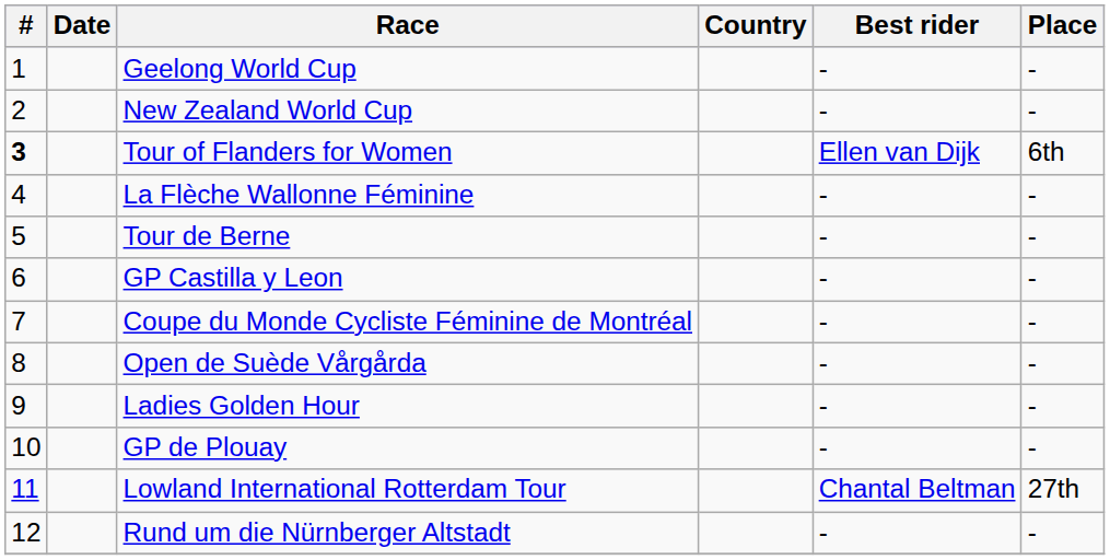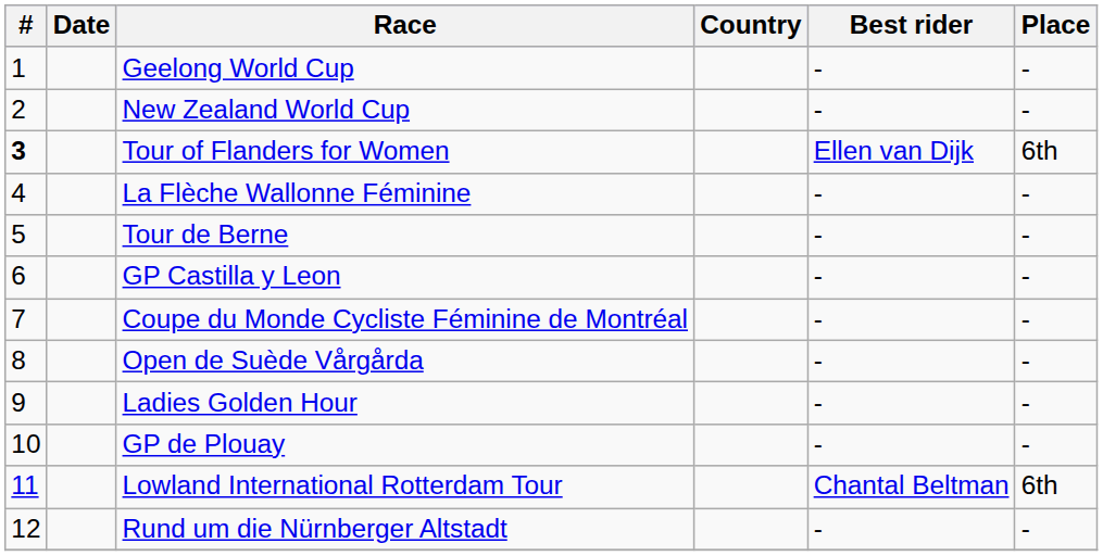Lowland International Rotterdam Tour | Place: 27th -> 6th
